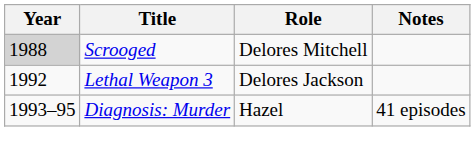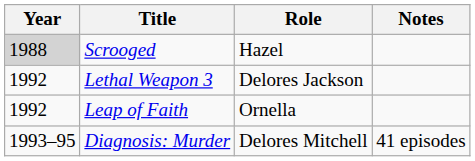Scrooged | Role: Delores Mitchell -> Hazel
+ row: 1992 | Leap of Faith | Ornella
Diagnosis: Murder | Role: Hazel -> Delores Mitchell
